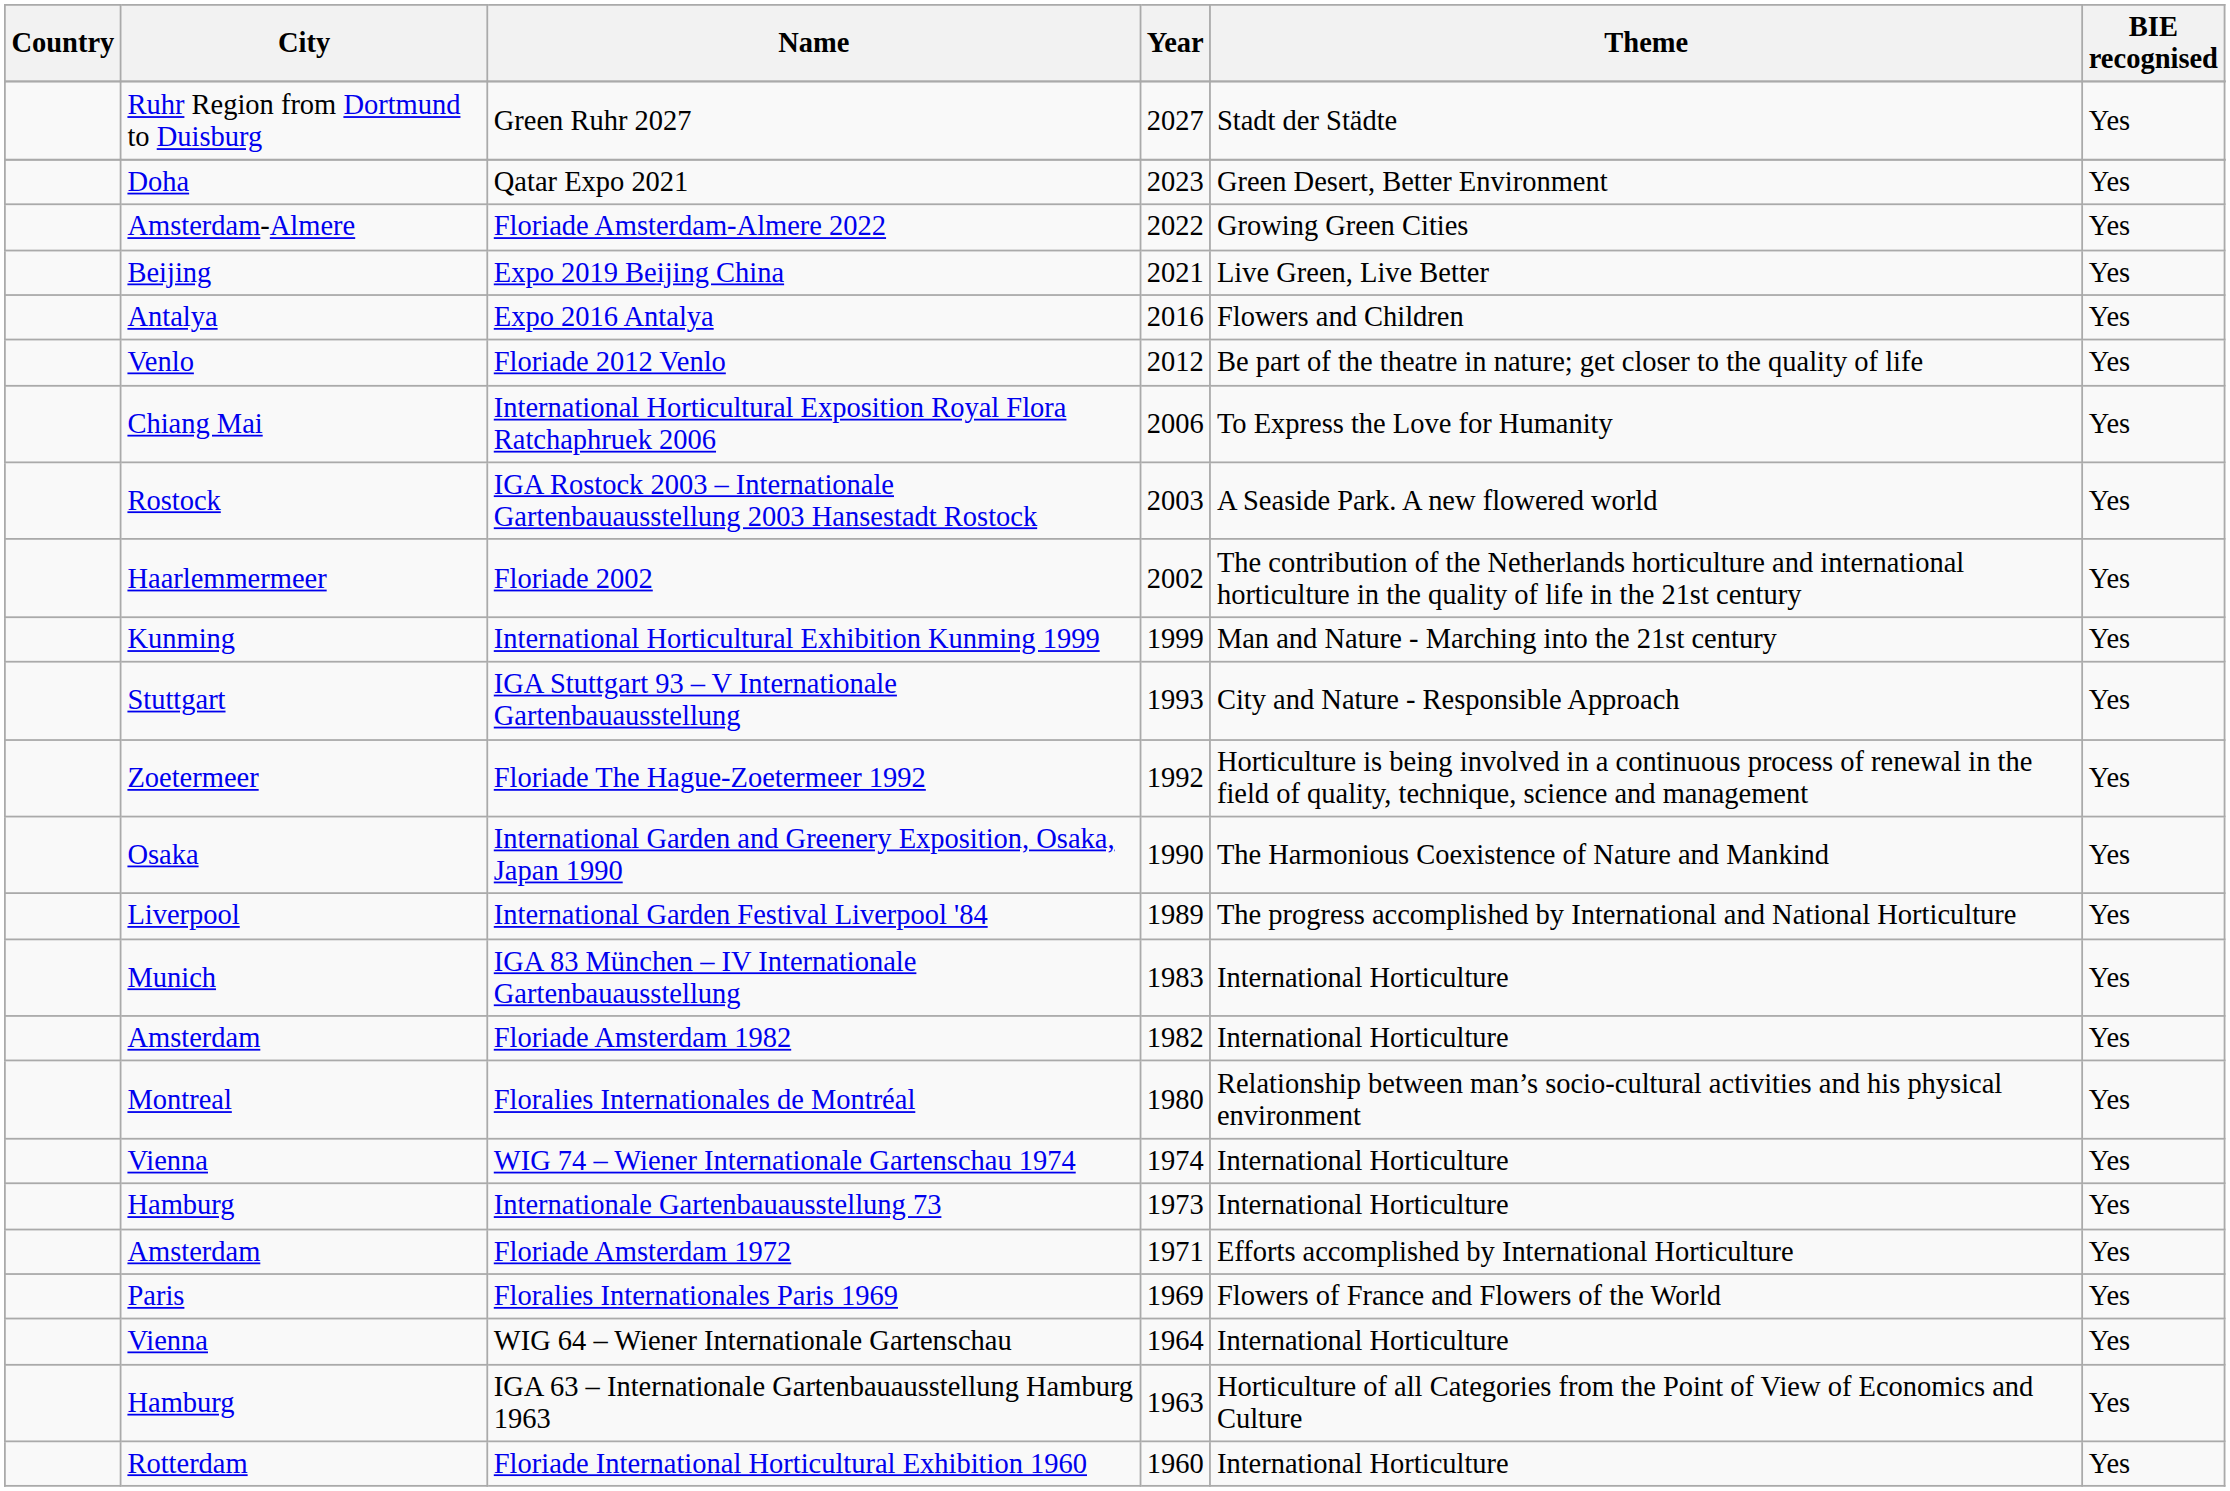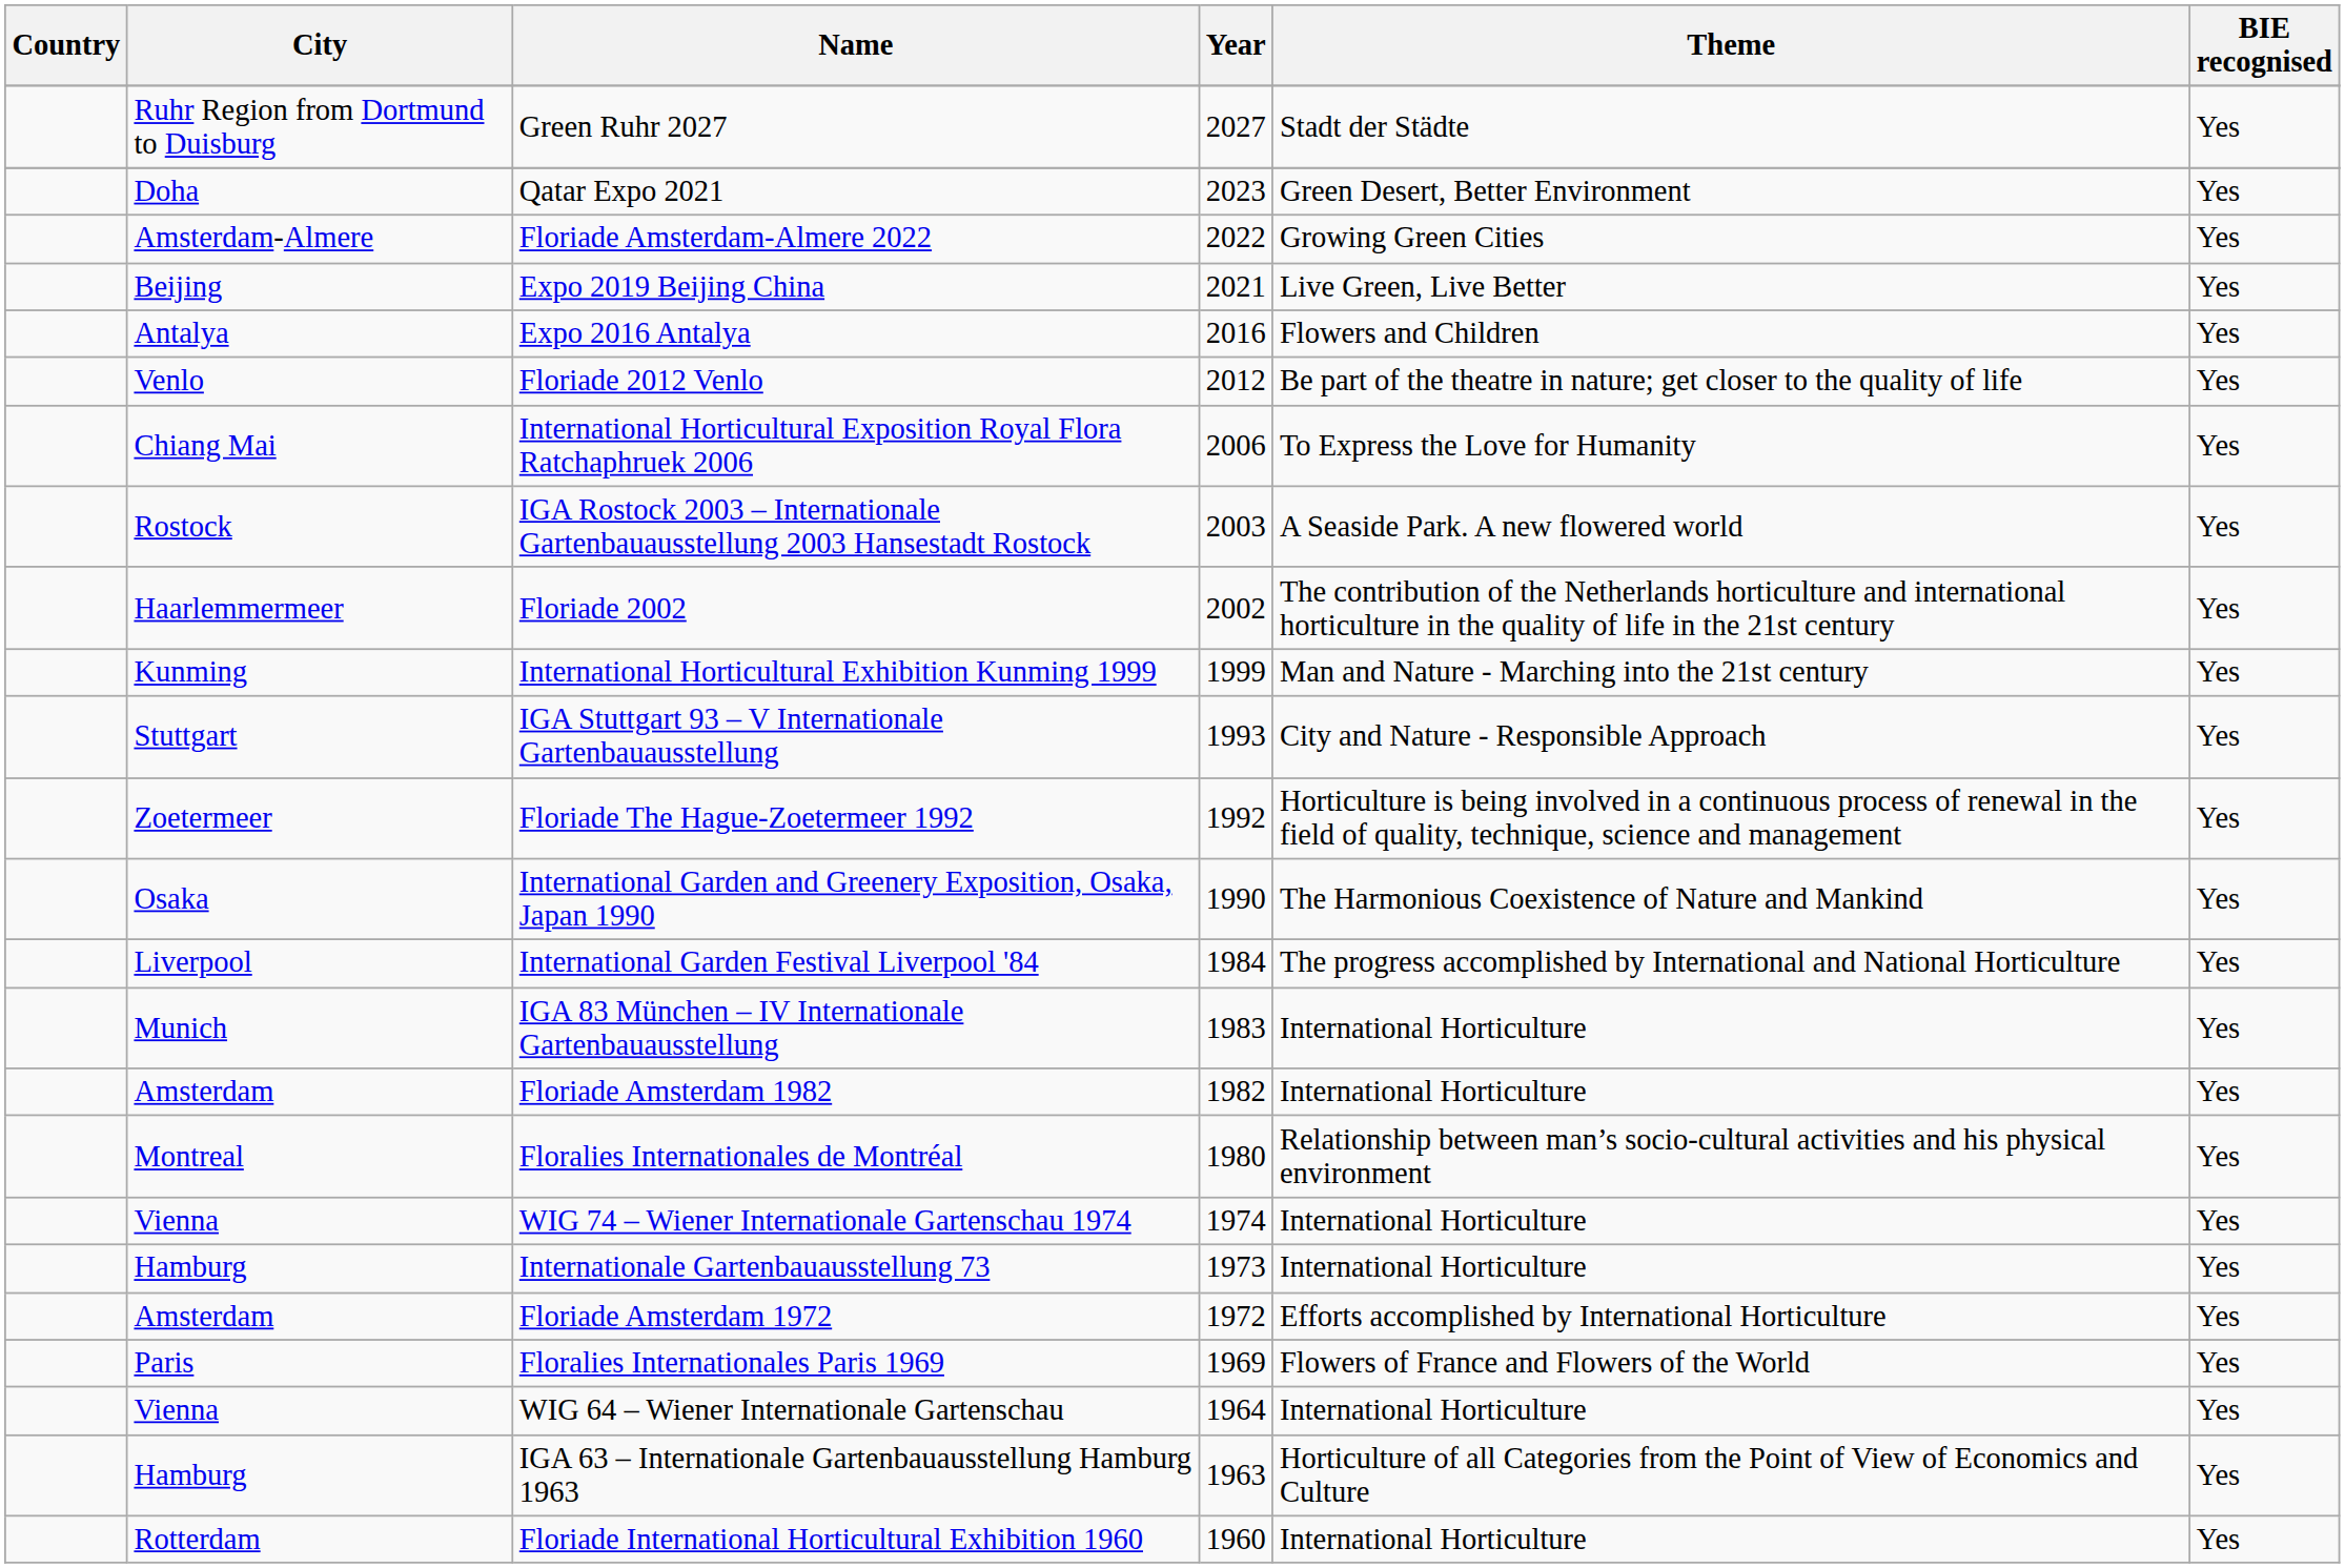International Garden Festival Liverpool '84 | Year: 1989 -> 1984
Floriade Amsterdam 1972 | Year: 1971 -> 1972
